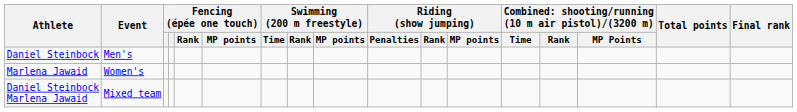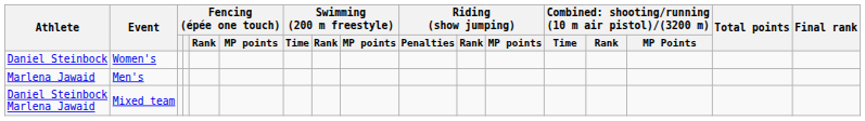Daniel Steinbock | Event: Men's -> Women's
Marlena Jawaid | Event: Women's -> Men's
